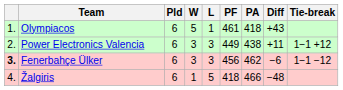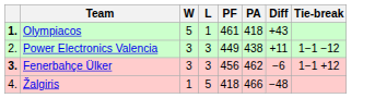- column: Pld | 6 | 6 | 6 | 6
Olympiacos | column 1: normal -> bold
Power Electronics Valencia | Tie-break: 1−1 +12 -> 1−1 −12
Fenerbahçe Ülker | Tie-break: 1−1 −12 -> 1−1 +12
